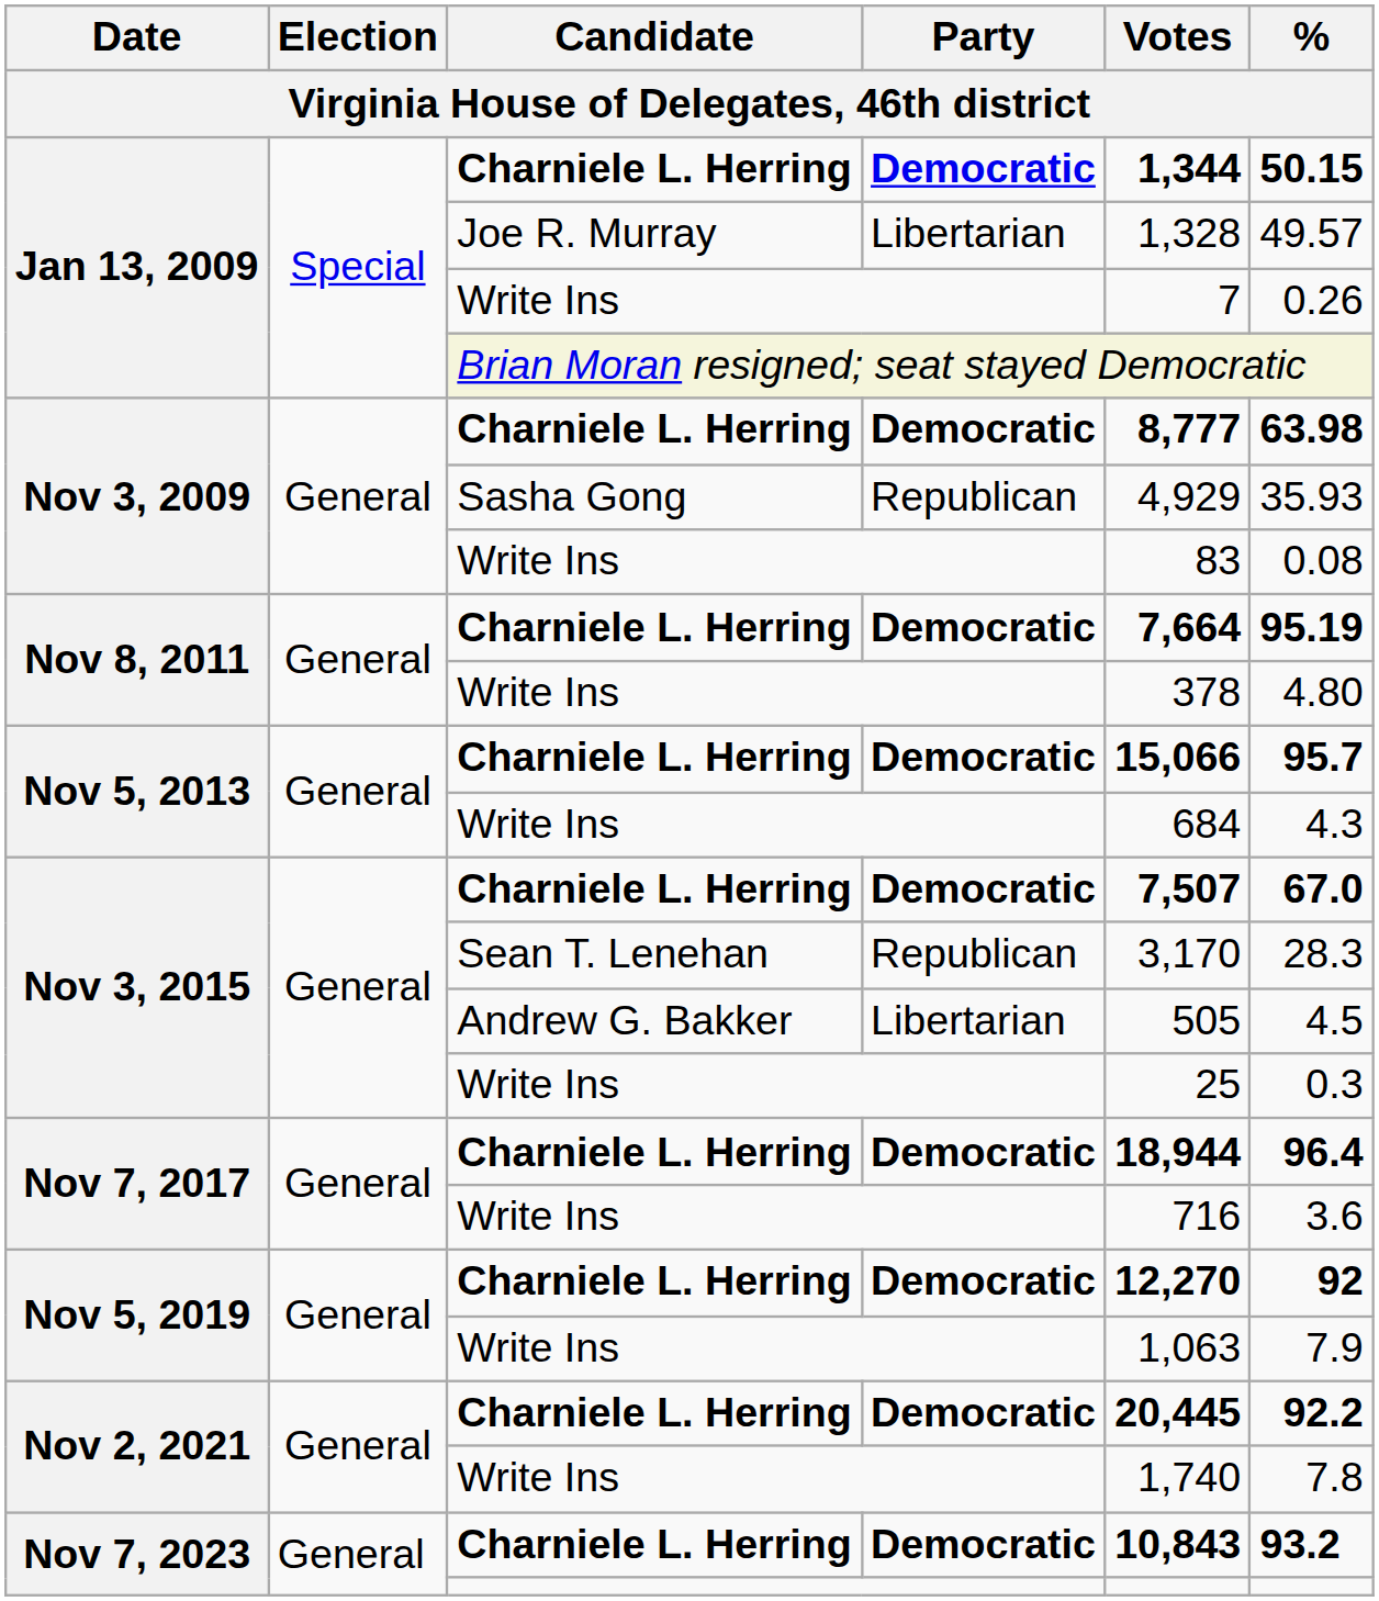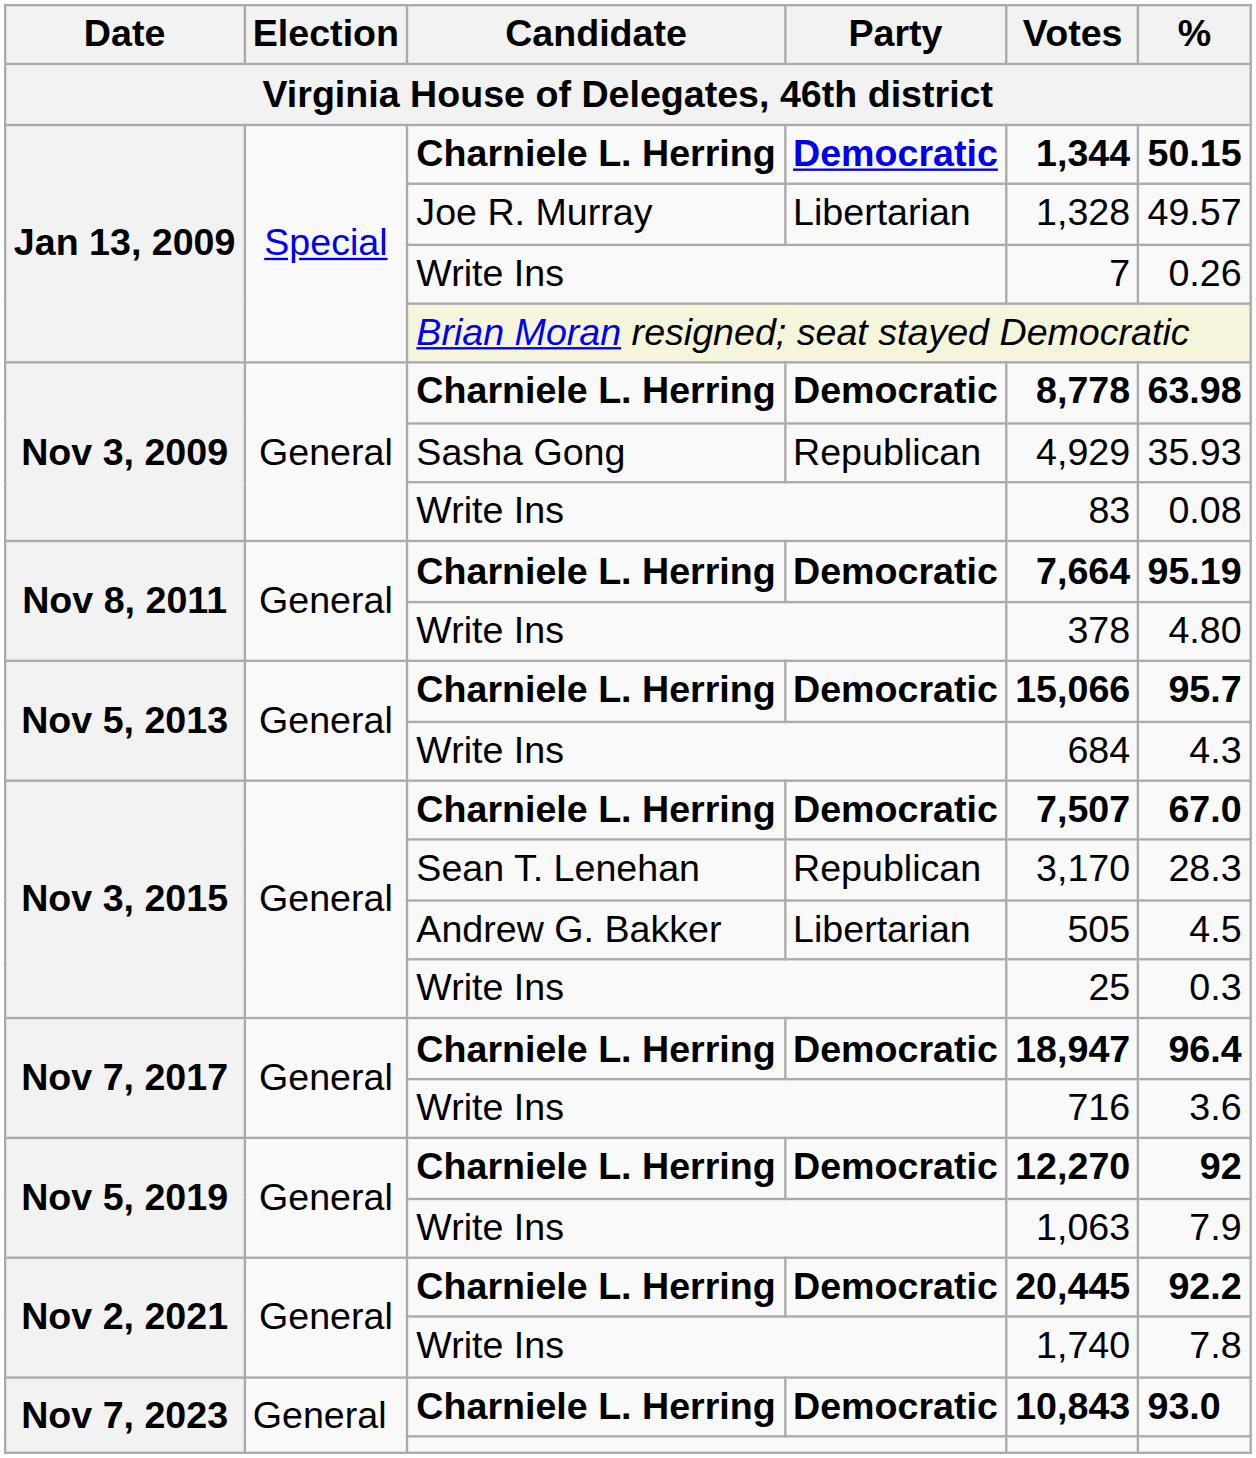Nov 3, 2009 / Charniele L. Herring | Votes: 8,777 -> 8,778
Nov 7, 2017 / Charniele L. Herring | Votes: 18,944 -> 18,947
Nov 7, 2023 / Charniele L. Herring | %: 93.2 -> 93.0
